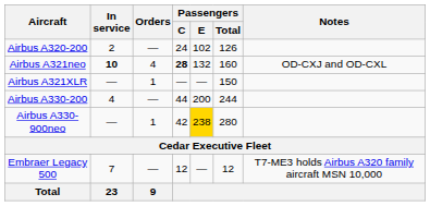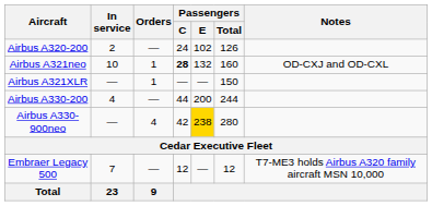Airbus A321neo | In service: bold -> normal
Airbus A321neo | Orders: 4 -> 1
Airbus A330-900neo | Orders: 1 -> 4
